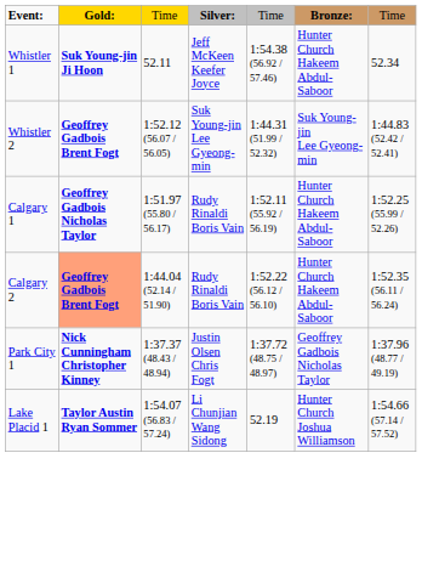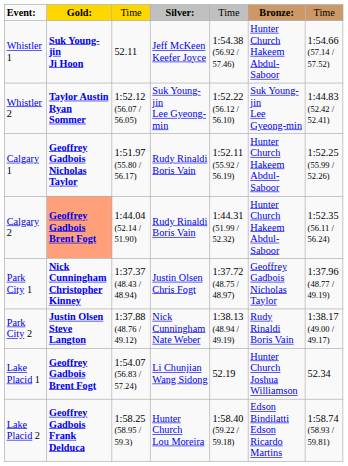Whistler 1 | column 7: 52.34 -> 1:54.66 (57.14 / 57.52)
Whistler 2 | column 2: Geoffrey Gadbois Brent Fogt -> Taylor Austin Ryan Sommer
Whistler 2 | column 5: 1:44.31 (51.99 / 52.32) -> 1:52.22 (56.12 / 56.10)
Calgary 2 | column 5: 1:52.22 (56.12 / 56.10) -> 1:44.31 (51.99 / 52.32)
+ row: Park City 2 | Justin Olsen Steve Langton | 1:37.88 (48.76 / 49.12) | Nick Cunningham Nate Weber | 1:38.13 (48.94 / 49.19) | Rudy Rinaldi Boris Vain | 1:38.17 (49.00 / 49.17)
Lake Placid 1 | column 2: Taylor Austin Ryan Sommer -> Geoffrey Gadbois Brent Fogt
Lake Placid 1 | column 7: 1:54.66 (57.14 / 57.52) -> 52.34
+ row: Lake Placid 2 | Geoffrey Gadbois Frank Delduca | 1:58.25 (58.95 / 59.3) | Hunter Church Lou Moreira | 1:58.40 (59.22 / 59.18) | Edson Bindilatti Edson Ricardo Martins | 1:58.74 (58.93 / 59.81)
